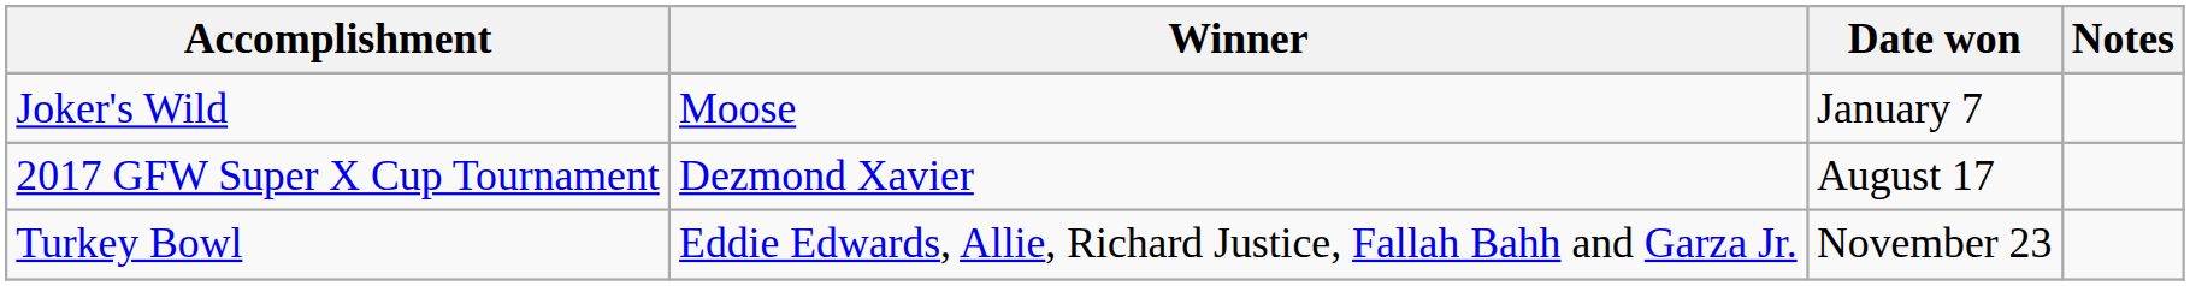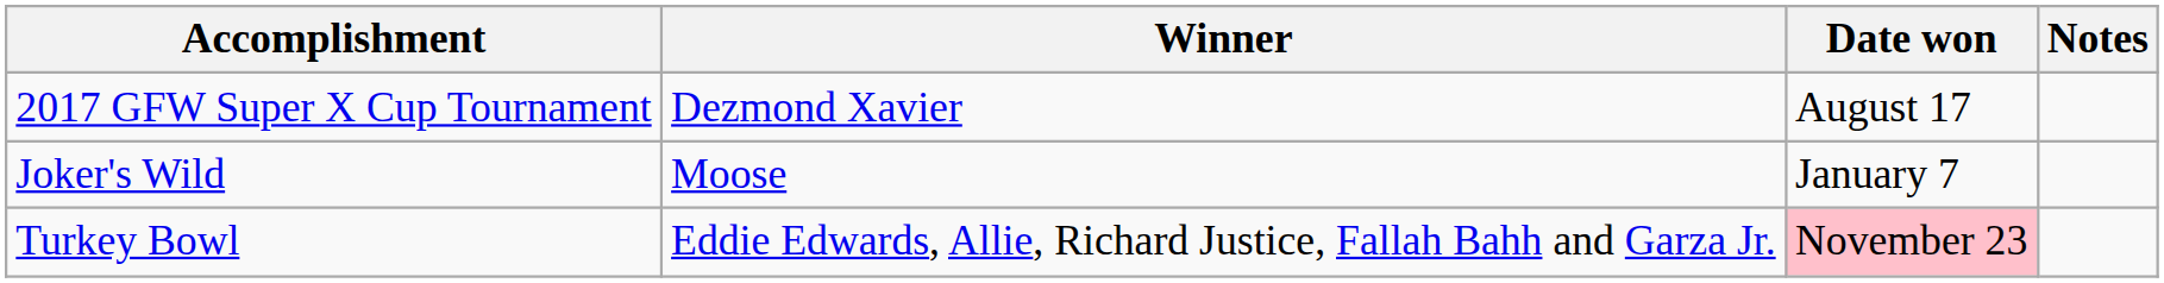rows swapped: Joker's Wild <-> 2017 GFW Super X Cup Tournament
Turkey Bowl | Date won: no background -> pink background
